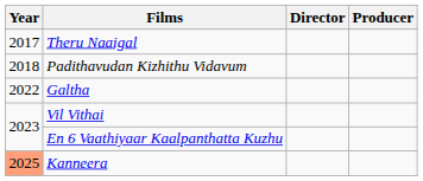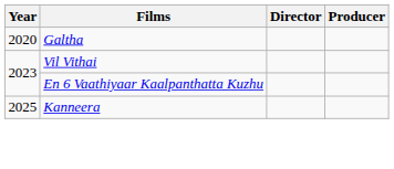- row: 2017 | Theru Naaigal
- row: 2018 | Padithavudan Kizhithu Vidavum
Galtha | Year: 2022 -> 2020
Kanneera | Year: lightsalmon background -> no background
